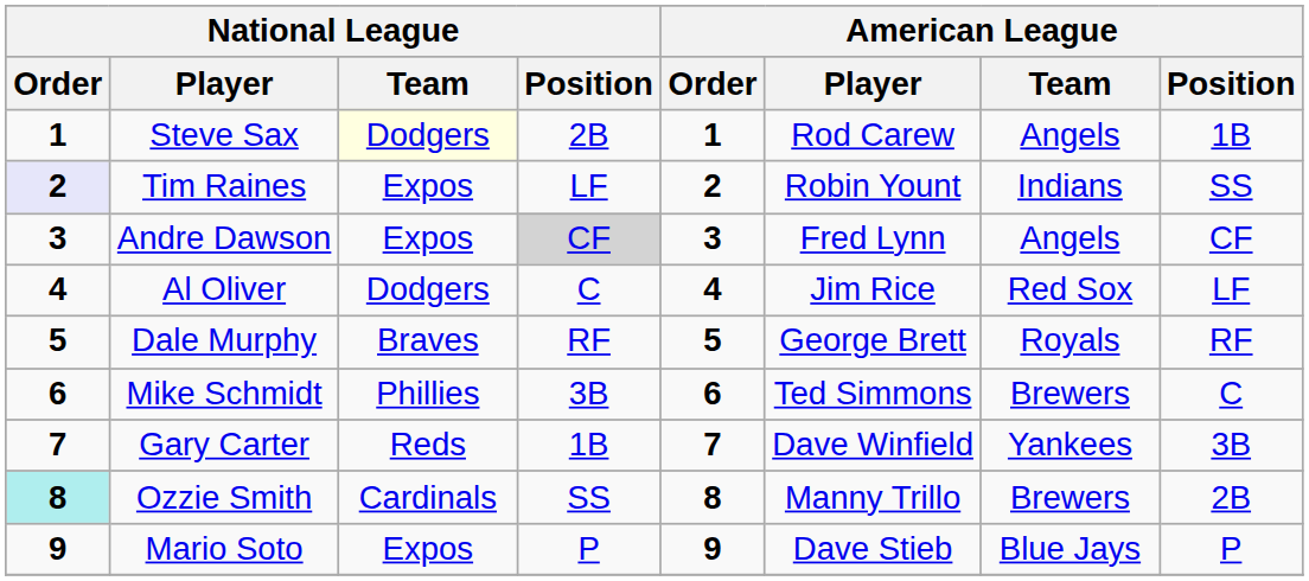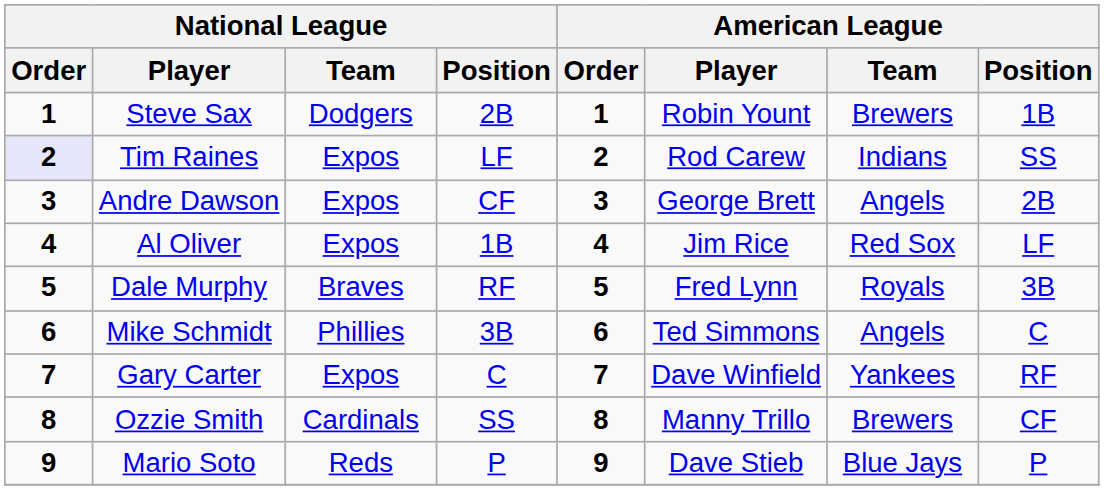Steve Sax | National League / Team: lightyellow background -> no background
Steve Sax | American League / Player: Rod Carew -> Robin Yount
Steve Sax | American League / Team: Angels -> Brewers
Tim Raines | American League / Player: Robin Yount -> Rod Carew
Andre Dawson | National League / Position: lightgrey background -> no background
Andre Dawson | American League / Player: Fred Lynn -> George Brett
Andre Dawson | American League / Position: CF -> 2B
Al Oliver | National League / Team: Dodgers -> Expos
Al Oliver | National League / Position: C -> 1B
Dale Murphy | American League / Player: George Brett -> Fred Lynn
Dale Murphy | American League / Position: RF -> 3B
Mike Schmidt | American League / Team: Brewers -> Angels
Gary Carter | National League / Team: Reds -> Expos
Gary Carter | National League / Position: 1B -> C
Gary Carter | American League / Position: 3B -> RF
Ozzie Smith | National League / Order: paleturquoise background -> no background
Ozzie Smith | American League / Position: 2B -> CF
Mario Soto | National League / Team: Expos -> Reds
